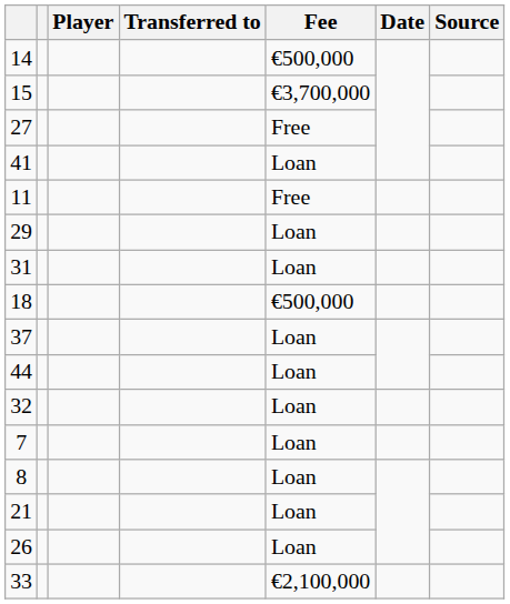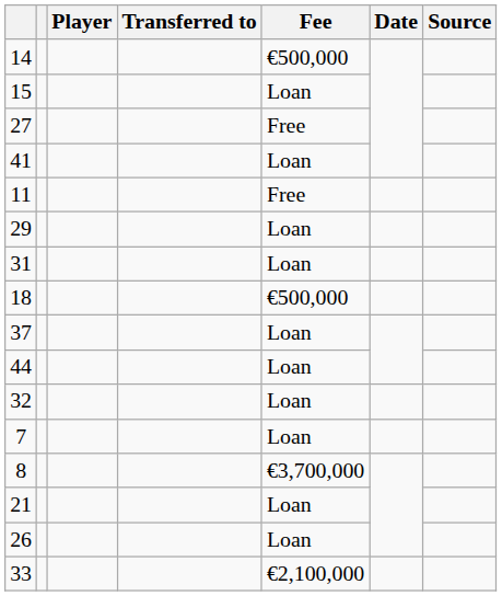15 | Fee: €3,700,000 -> Loan
8 | Fee: Loan -> €3,700,000
